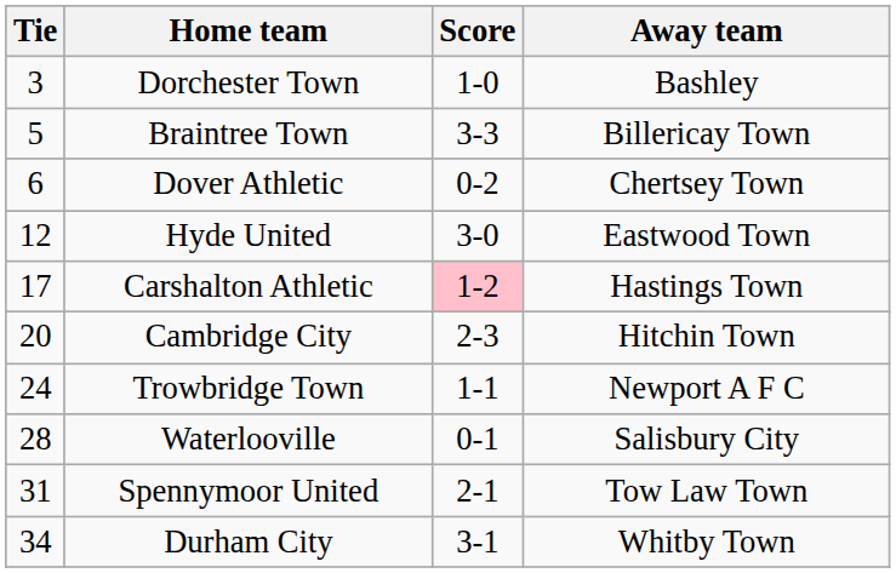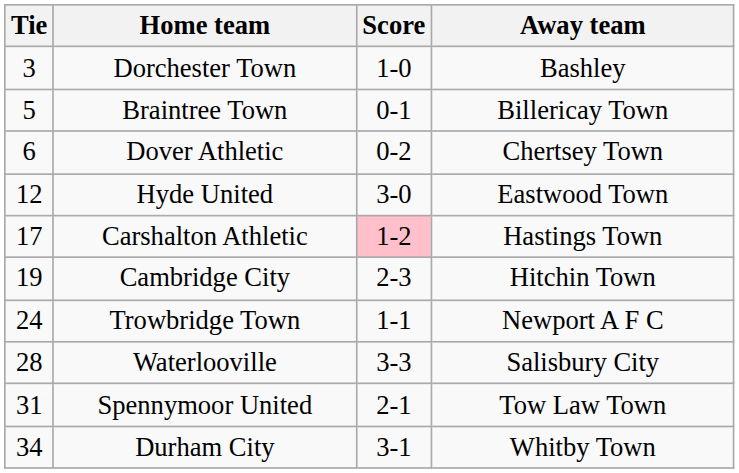Braintree Town | Score: 3-3 -> 0-1
Cambridge City | Tie: 20 -> 19
Waterlooville | Score: 0-1 -> 3-3
